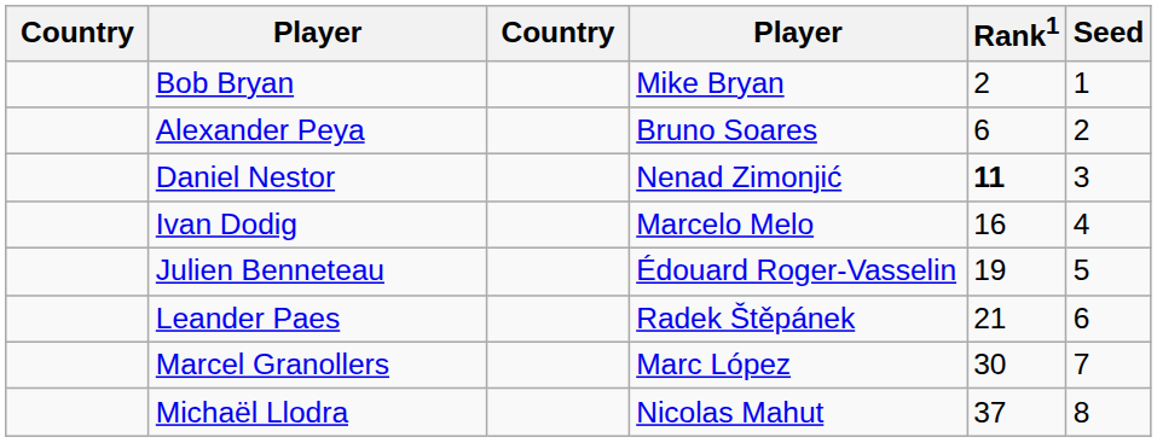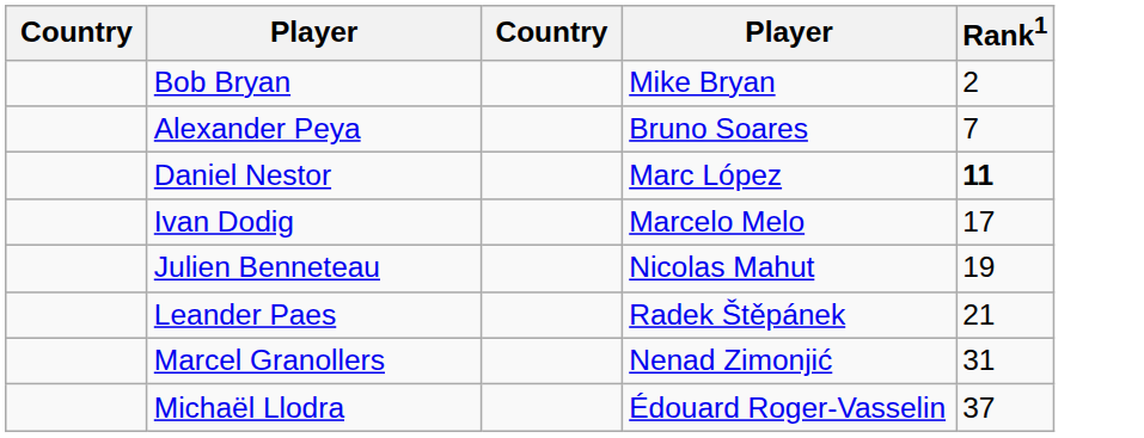- column: Seed | 1 | 2 | 3 | 4 | 5 | 6 | 7 | 8
Alexander Peya | Rank1: 6 -> 7
Daniel Nestor | column 4: Nenad Zimonjić -> Marc López
Ivan Dodig | Rank1: 16 -> 17
Julien Benneteau | column 4: Édouard Roger-Vasselin -> Nicolas Mahut
Marcel Granollers | column 4: Marc López -> Nenad Zimonjić
Marcel Granollers | Rank1: 30 -> 31
Michaël Llodra | column 4: Nicolas Mahut -> Édouard Roger-Vasselin
